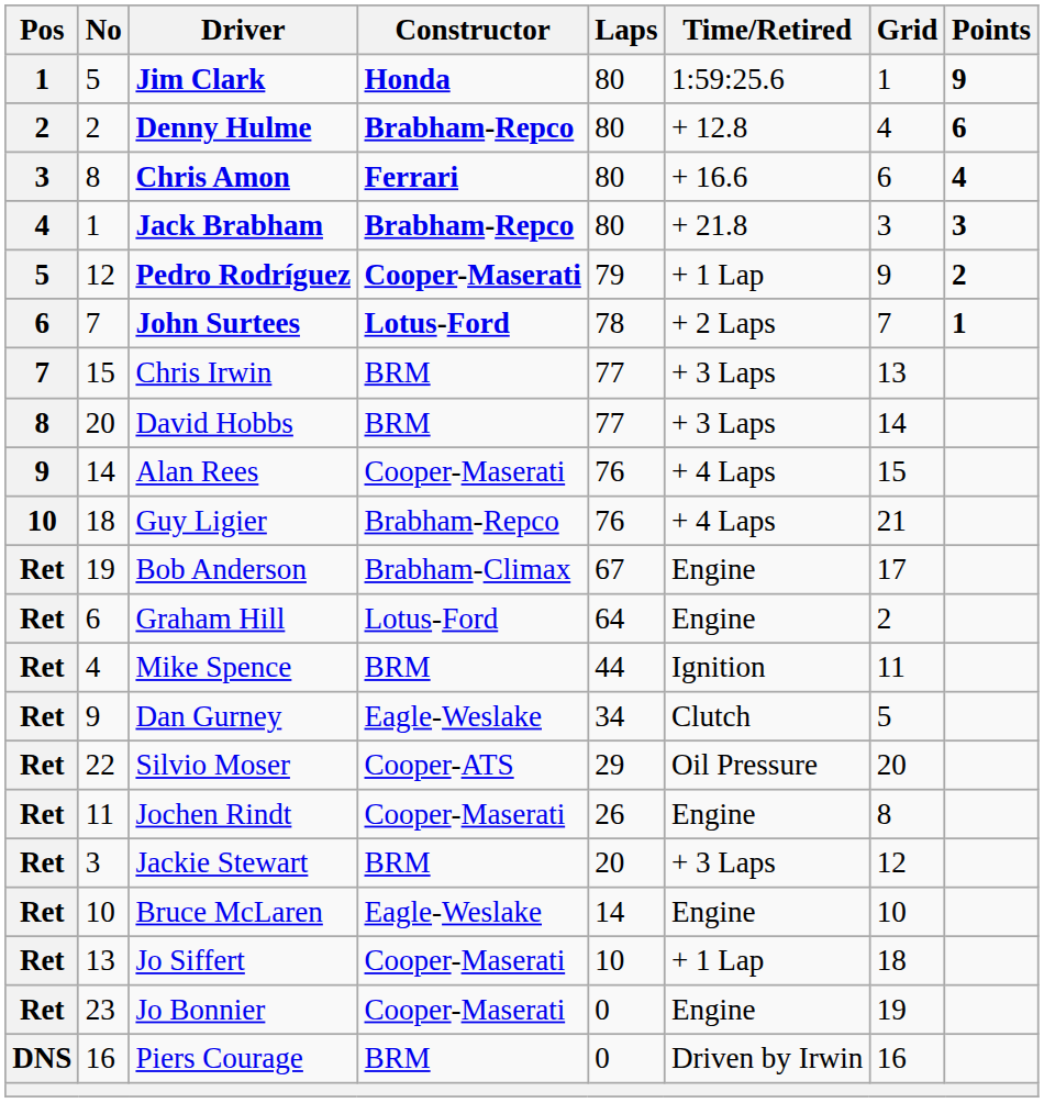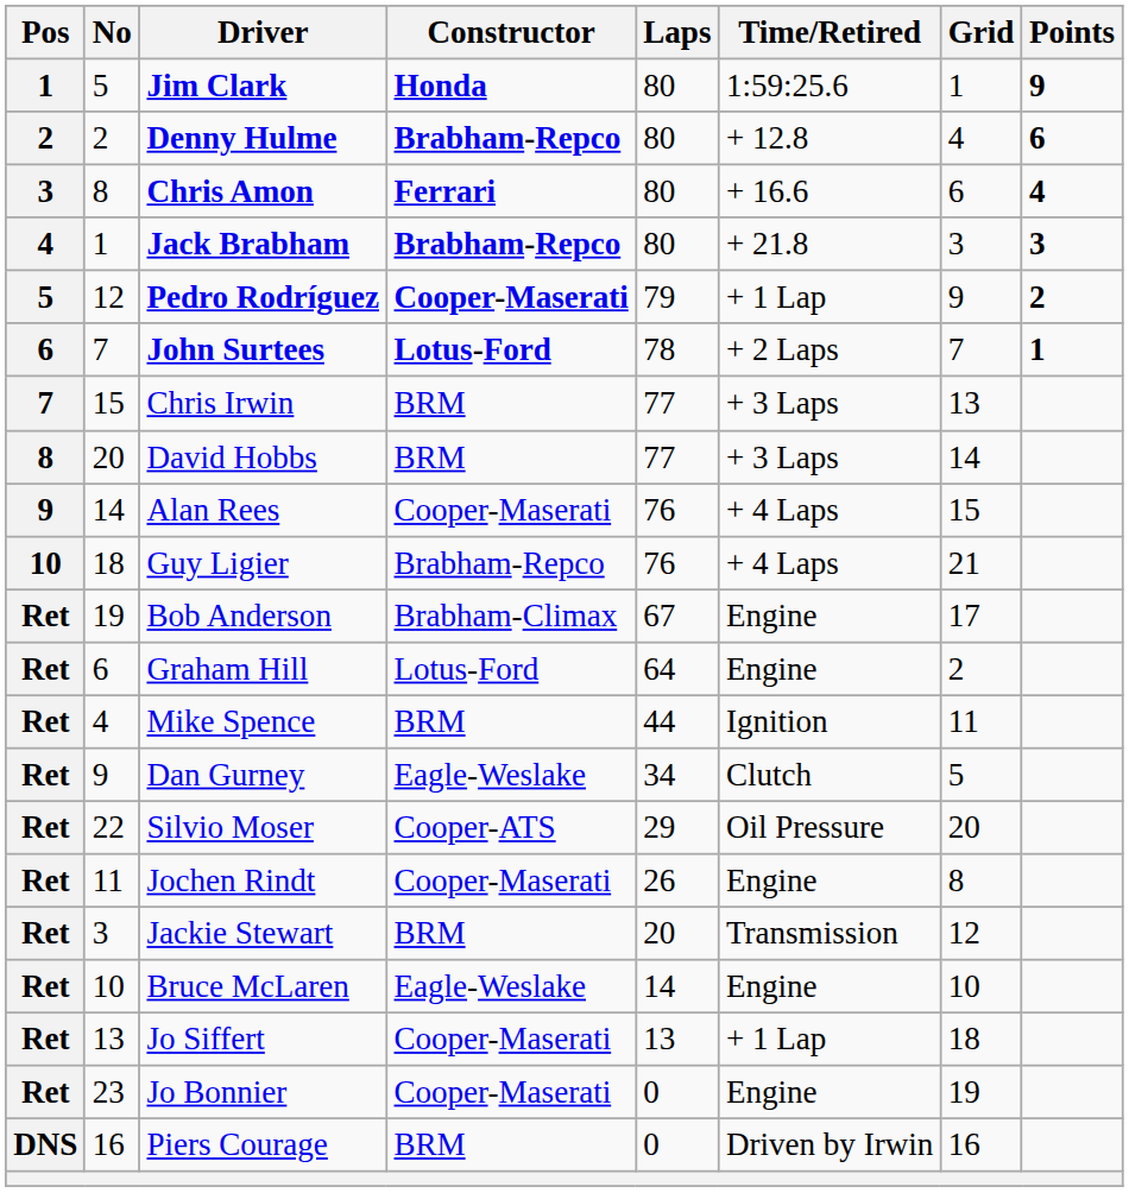Jackie Stewart | Time/Retired: + 3 Laps -> Transmission
Jo Siffert | Laps: 10 -> 13
